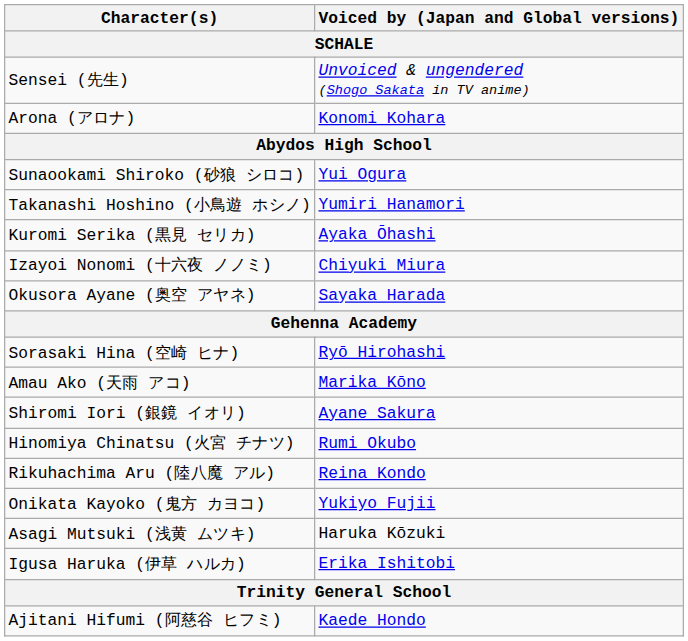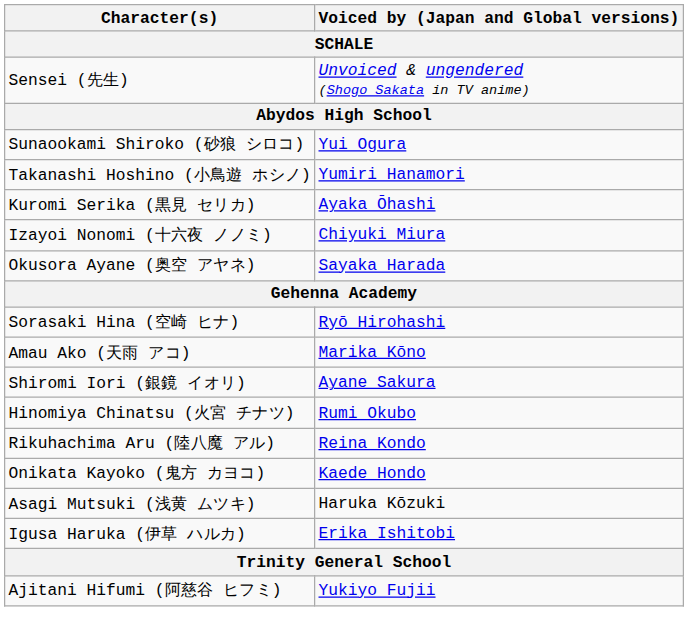- row: Arona (アロナ) | Konomi Kohara
Onikata Kayoko (鬼方 カヨコ) | Voiced by (Japan and Global versions): Yukiyo Fujii -> Kaede Hondo
Ajitani Hifumi (阿慈谷 ヒフミ) | Voiced by (Japan and Global versions): Kaede Hondo -> Yukiyo Fujii
